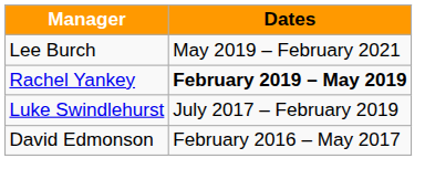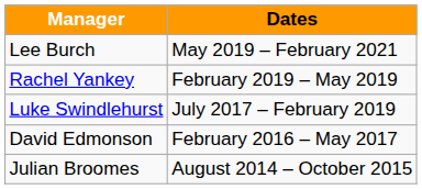Rachel Yankey | Dates: bold -> normal
+ row: Julian Broomes | August 2014 – October 2015
